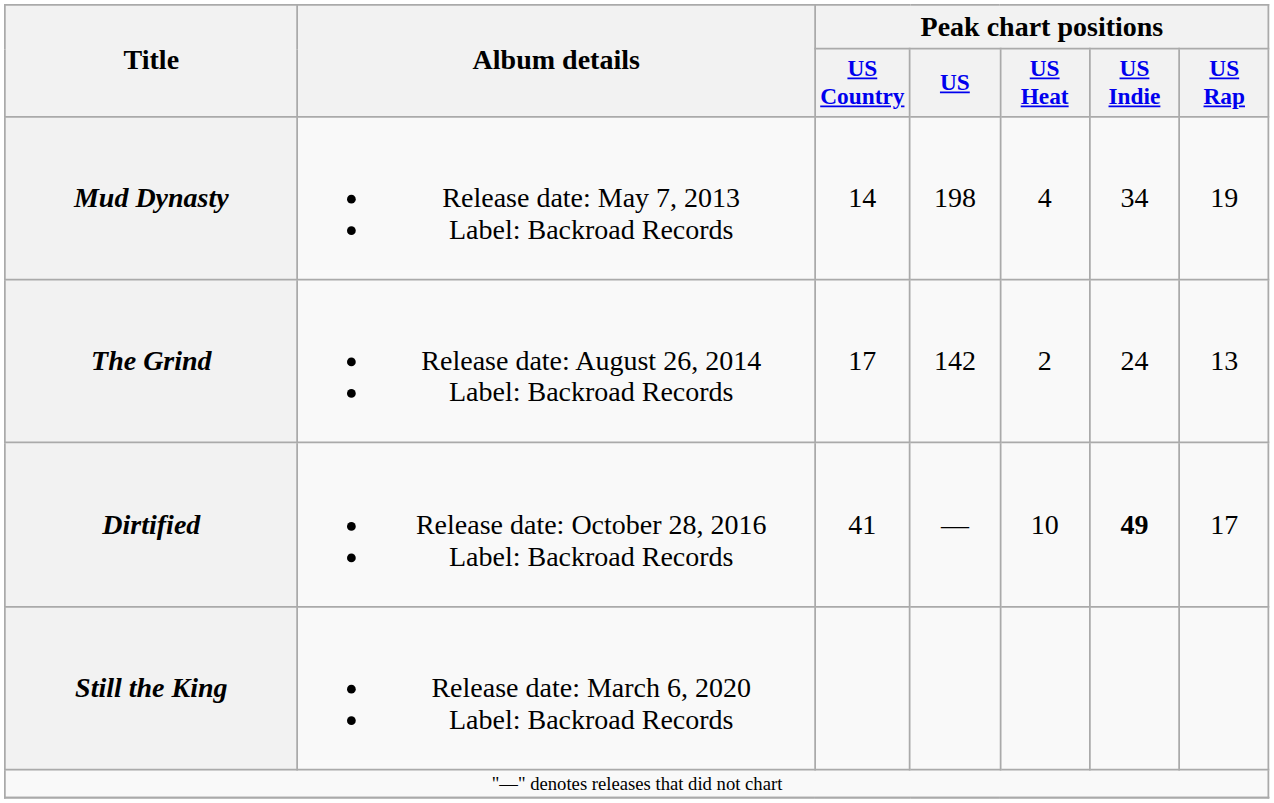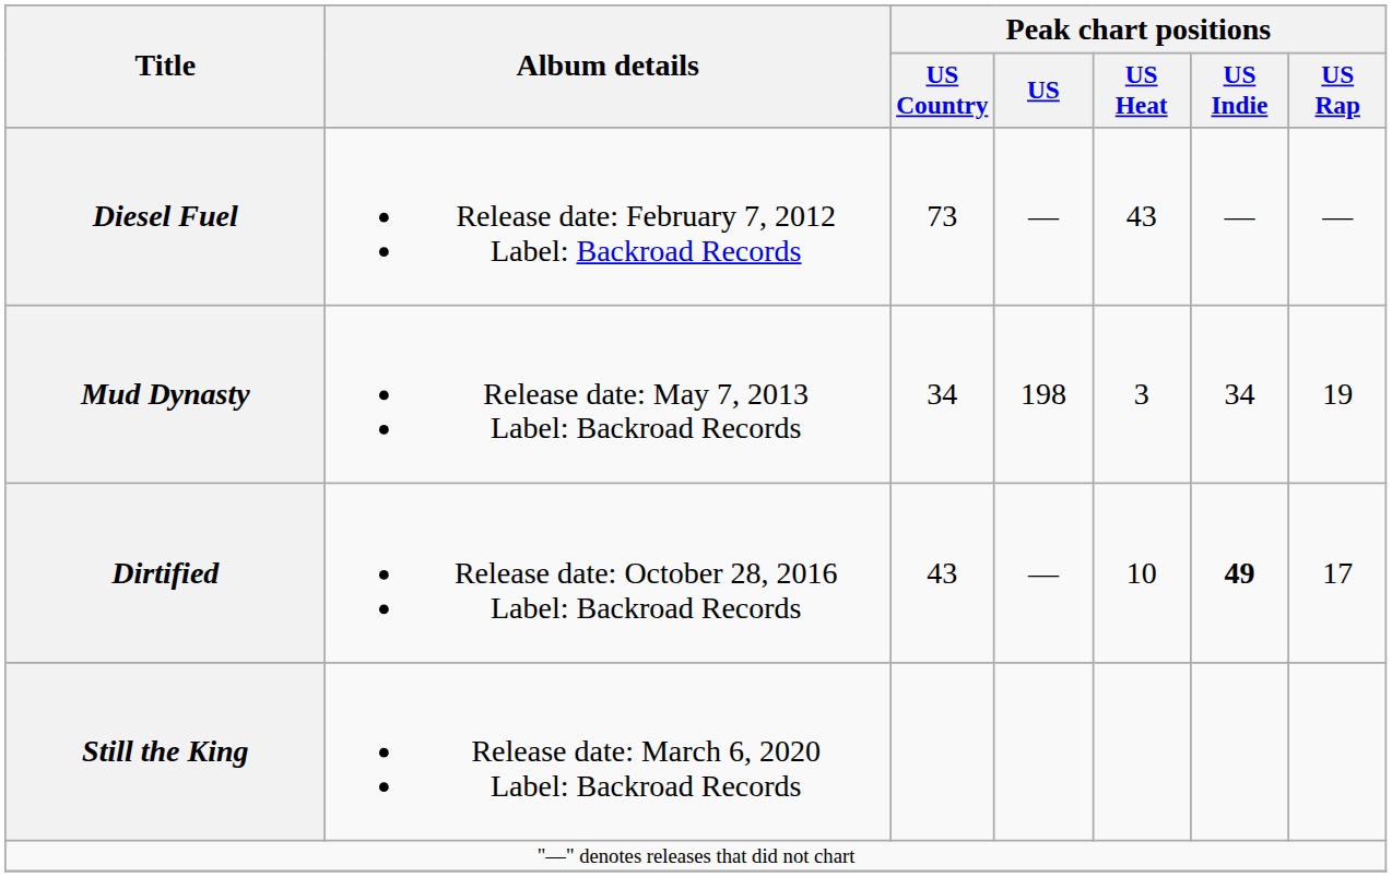+ row: Diesel Fuel | Release date: February 7, 2012 Label: Backroad Records | 73 | — | 43 | — | —
Mud Dynasty | Peak chart positions / US Country: 14 -> 34
Mud Dynasty | Peak chart positions / US Heat: 4 -> 3
- row: The Grind | Release date: August 26, 2014 Label: Backroad Records | 17 | 142 | 2 | 24 | 13
Dirtified | Peak chart positions / US Country: 41 -> 43
